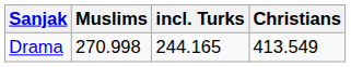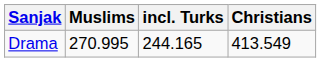Drama | Muslims: 270.998 -> 270.995
